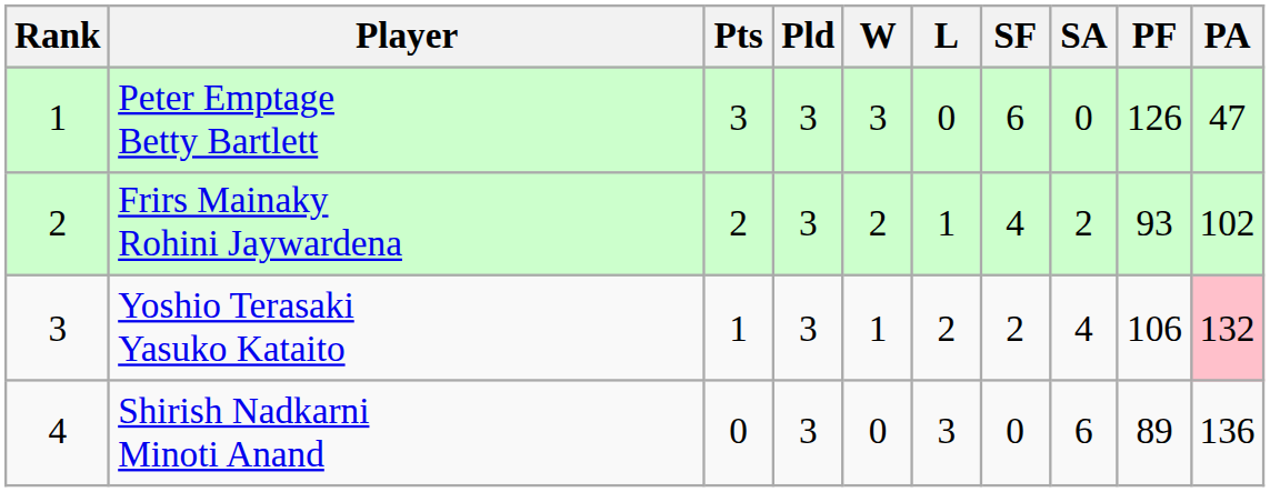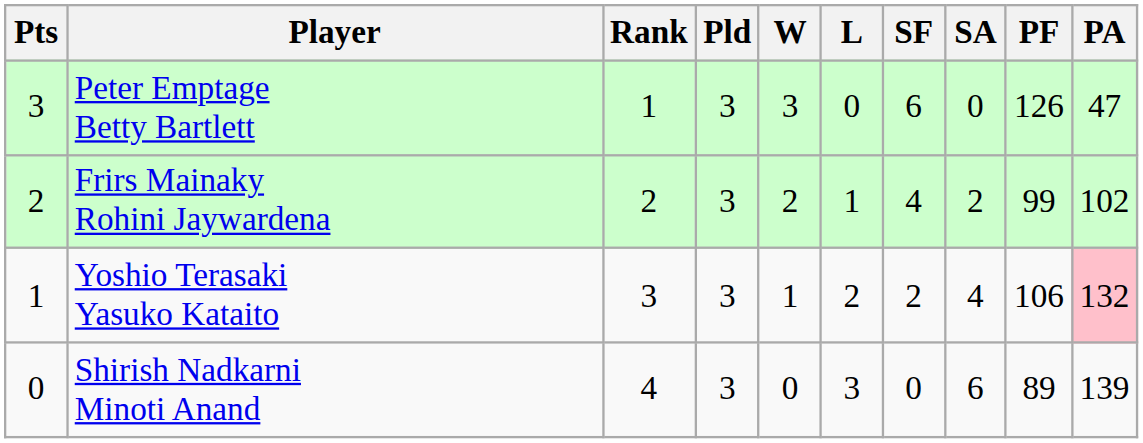columns swapped: Rank <-> Pts
Frirs Mainaky Rohini Jaywardena | PF: 93 -> 99
Shirish Nadkarni Minoti Anand | PA: 136 -> 139
